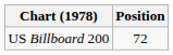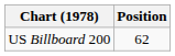US Billboard 200 | Position: 72 -> 62
